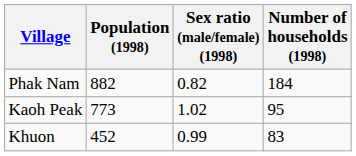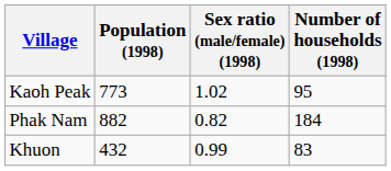rows swapped: Kaoh Peak <-> Phak Nam
Khuon | Population (1998): 452 -> 432
